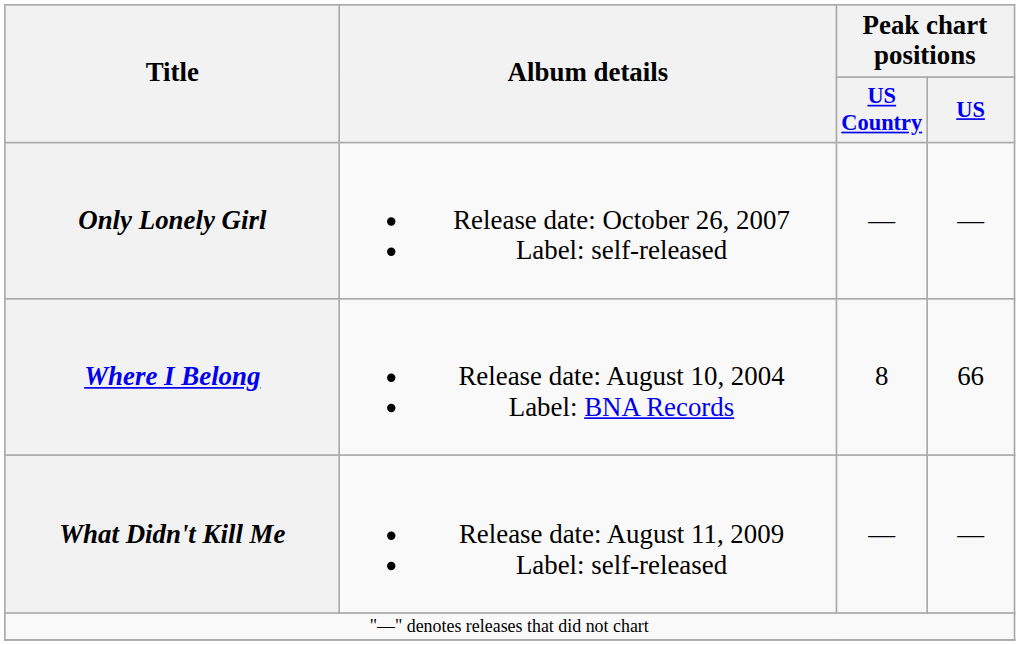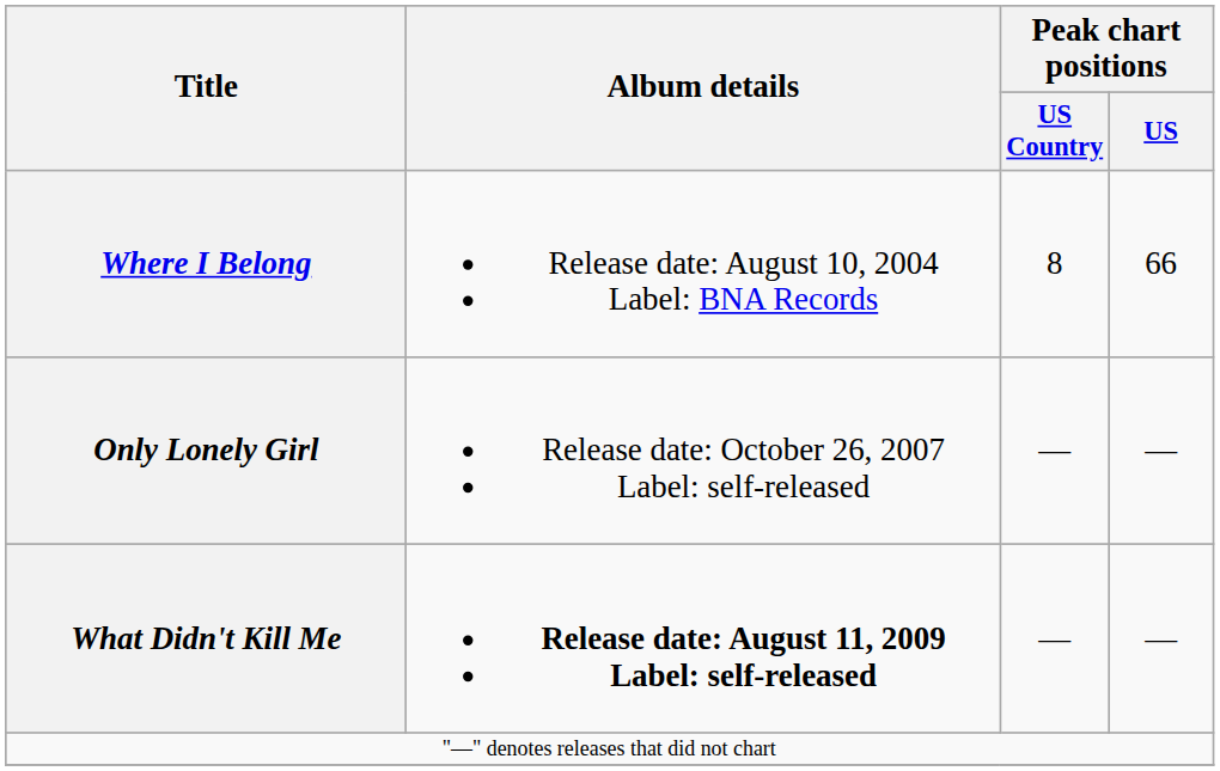rows swapped: Where I Belong <-> Only Lonely Girl
What Didn't Kill Me | Album details: normal -> bold
